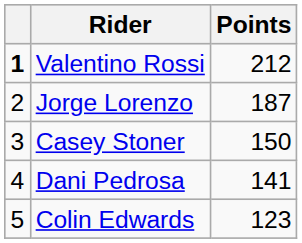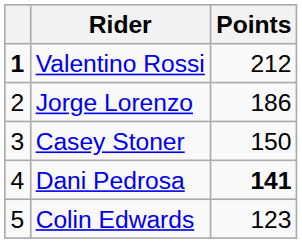Jorge Lorenzo | Points: 187 -> 186
Dani Pedrosa | Points: normal -> bold
